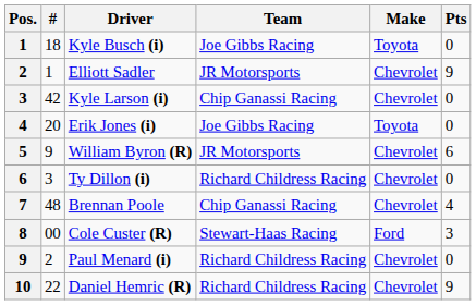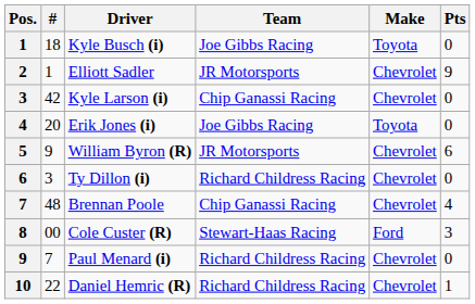Paul Menard (i) | #: 2 -> 7
Daniel Hemric (R) | Pts: 9 -> 1
